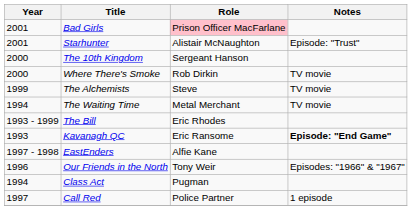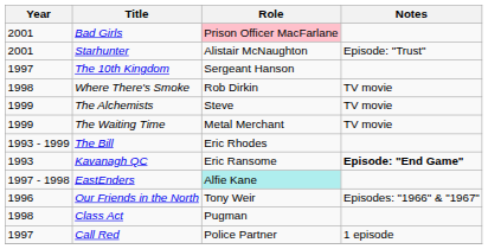The 10th Kingdom | Year: 2000 -> 1997
Where There's Smoke | Year: 2000 -> 1998
The Waiting Time | Year: 1994 -> 1999
EastEnders | Role: no background -> paleturquoise background
Class Act | Year: 1994 -> 1998
